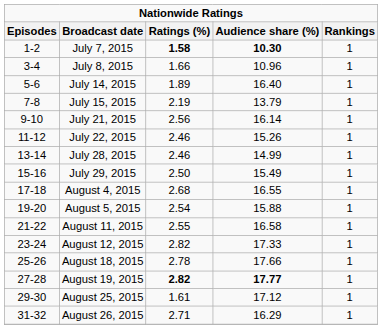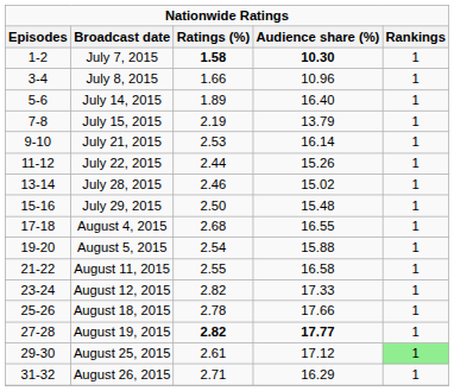July 21, 2015 | Ratings (%): 2.56 -> 2.53
July 22, 2015 | Ratings (%): 2.46 -> 2.44
July 28, 2015 | Audience share (%): 14.99 -> 15.02
July 29, 2015 | Audience share (%): 15.49 -> 15.48
August 25, 2015 | Ratings (%): 1.61 -> 2.61
August 25, 2015 | Rankings: no background -> lightgreen background
